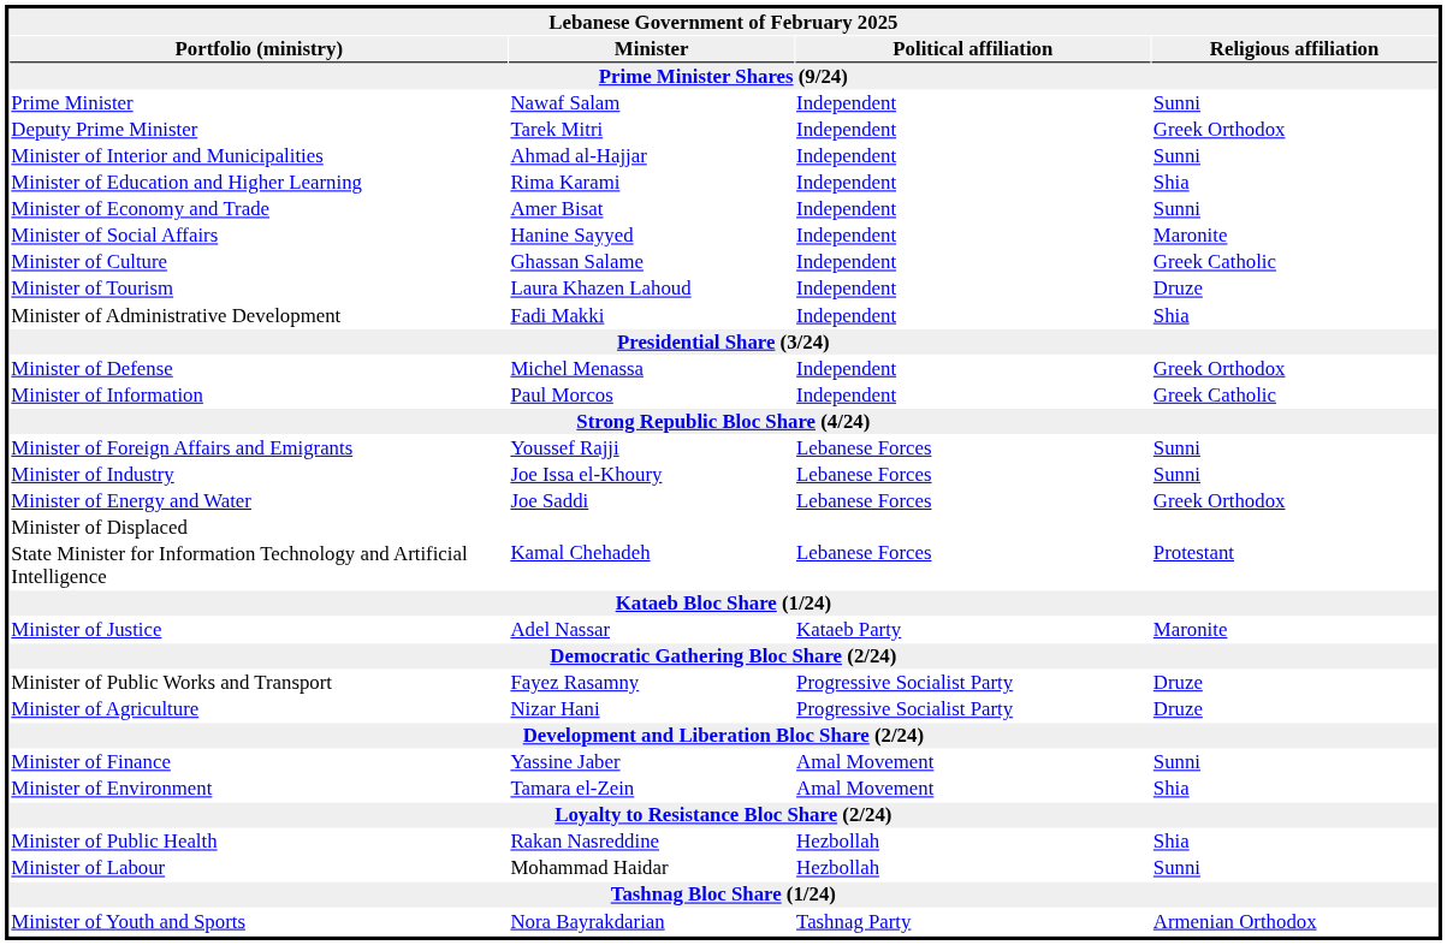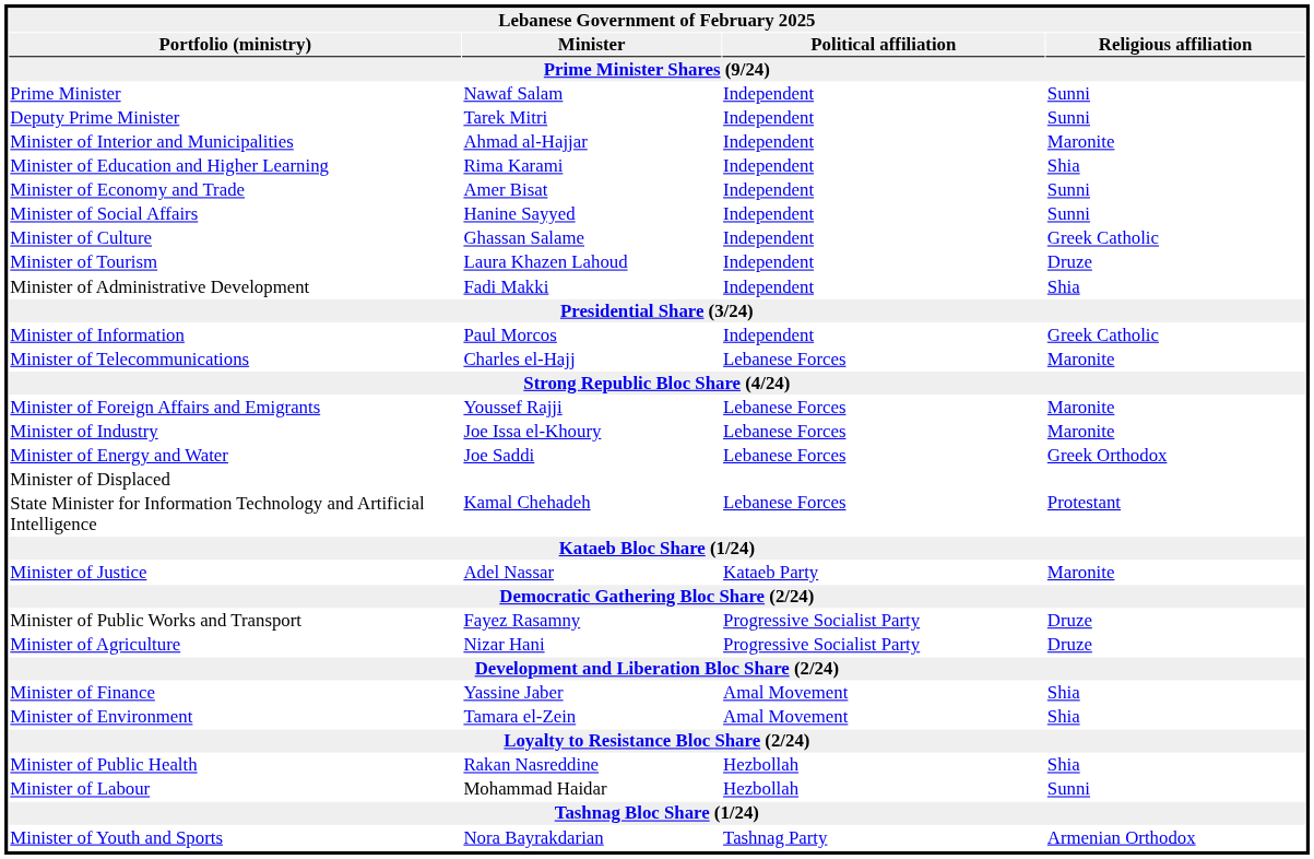Deputy Prime Minister | Religious affiliation: Greek Orthodox -> Sunni
Minister of Interior and Municipalities | Religious affiliation: Sunni -> Maronite
Minister of Social Affairs | Religious affiliation: Maronite -> Sunni
- row: Minister of Defense | Michel Menassa | Independent | Greek Orthodox
+ row: Minister of Telecommunications | Charles el-Hajj | Lebanese Forces | Maronite
Minister of Foreign Affairs and Emigrants | Religious affiliation: Sunni -> Maronite
Minister of Industry | Religious affiliation: Sunni -> Maronite
Minister of Finance | Religious affiliation: Sunni -> Shia
